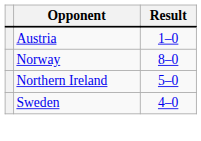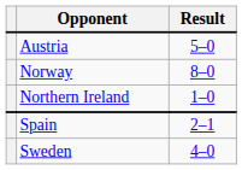Austria | Result: 1–0 -> 5–0
Northern Ireland | Result: 5–0 -> 1–0
+ row: Spain | 2–1
